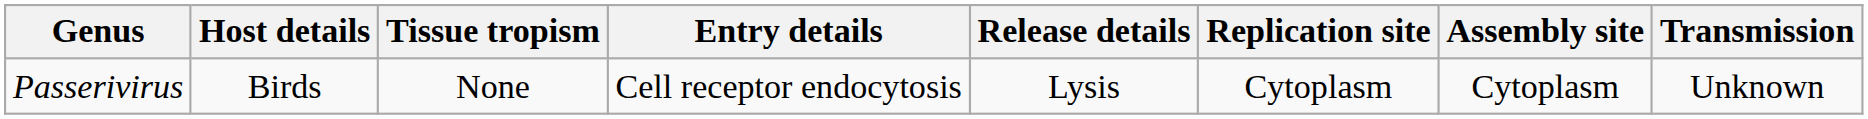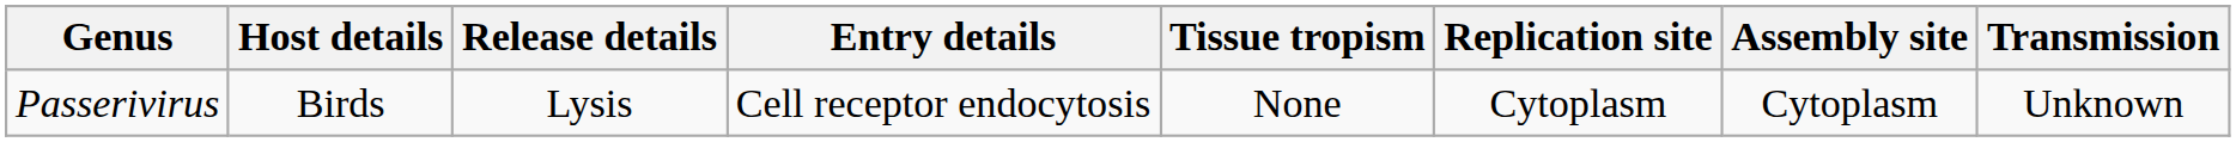columns swapped: Tissue tropism <-> Release details
